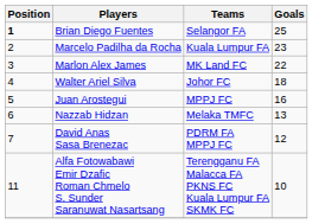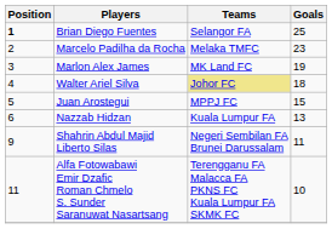Marcelo Padilha da Rocha | Teams: Kuala Lumpur FA -> Melaka TMFC
Marlon Alex James | Goals: 22 -> 19
Walter Ariel Silva | Teams: no background -> khaki background
Juan Arostegui | Goals: 16 -> 15
Nazzab Hidzan | Teams: Melaka TMFC -> Kuala Lumpur FA
- row: 7 | David Anas Sasa Brenezac | PDRM FA MPPJ FC | 12
+ row: 9 | Shahrin Abdul Majid Liberto Silas | Negeri Sembilan FA Brunei Darussalam | 11
